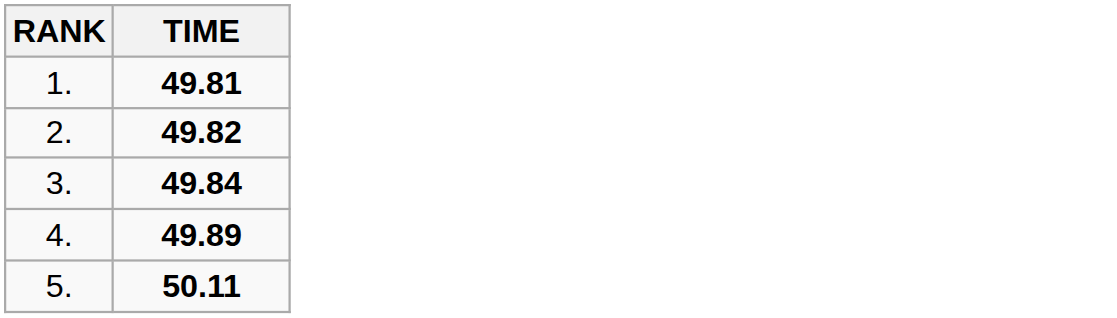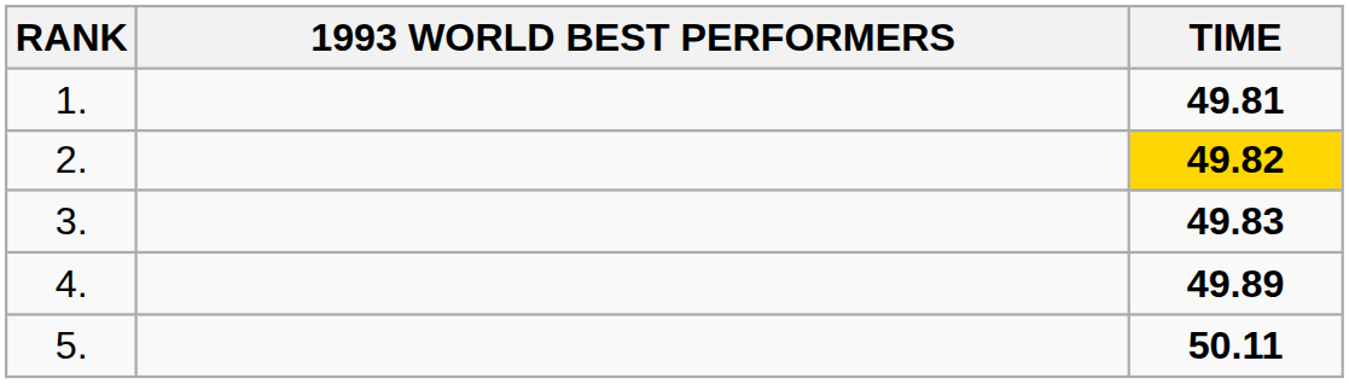+ column: 1993 WORLD BEST PERFORMERS
2. | TIME: no background -> gold background
3. | TIME: 49.84 -> 49.83
